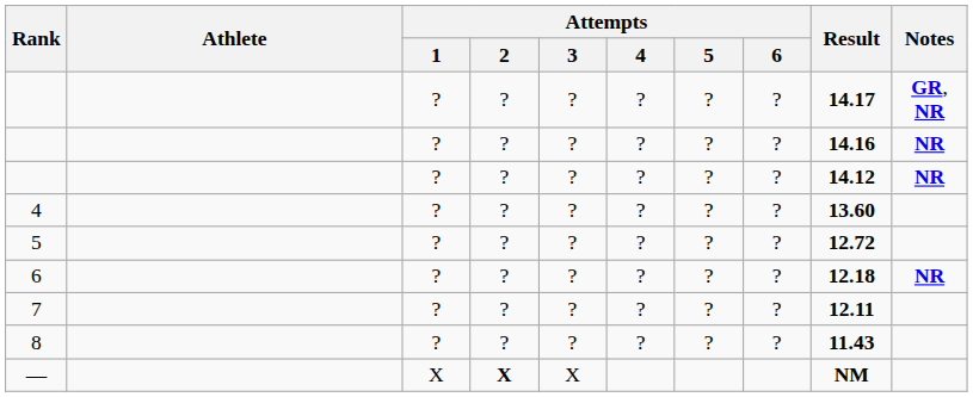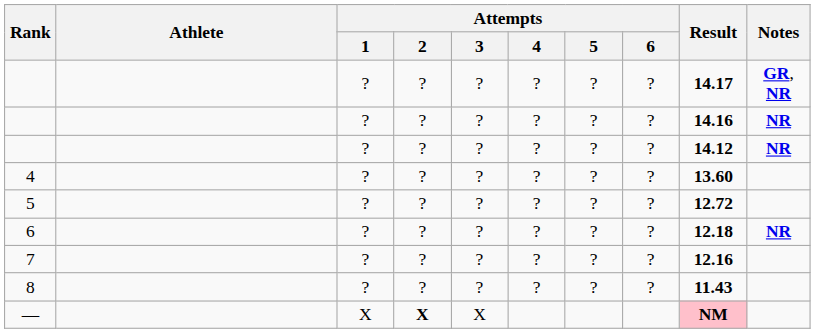7 | Result: 12.11 -> 12.16
— | Result: no background -> pink background
